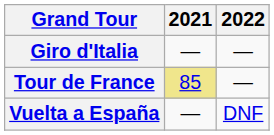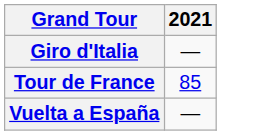- column: 2022 | — | — | DNF
Tour de France | 2021: khaki background -> no background
